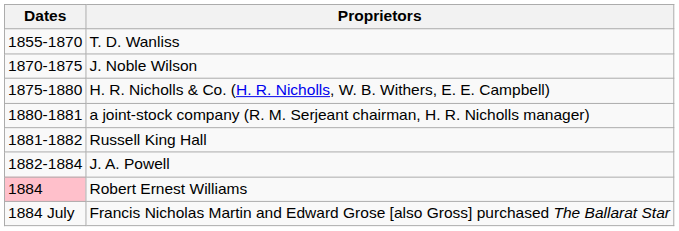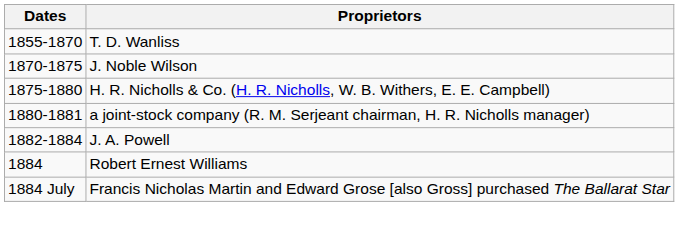- row: 1881-1882 | Russell King Hall
Robert Ernest Williams | Dates: pink background -> no background
